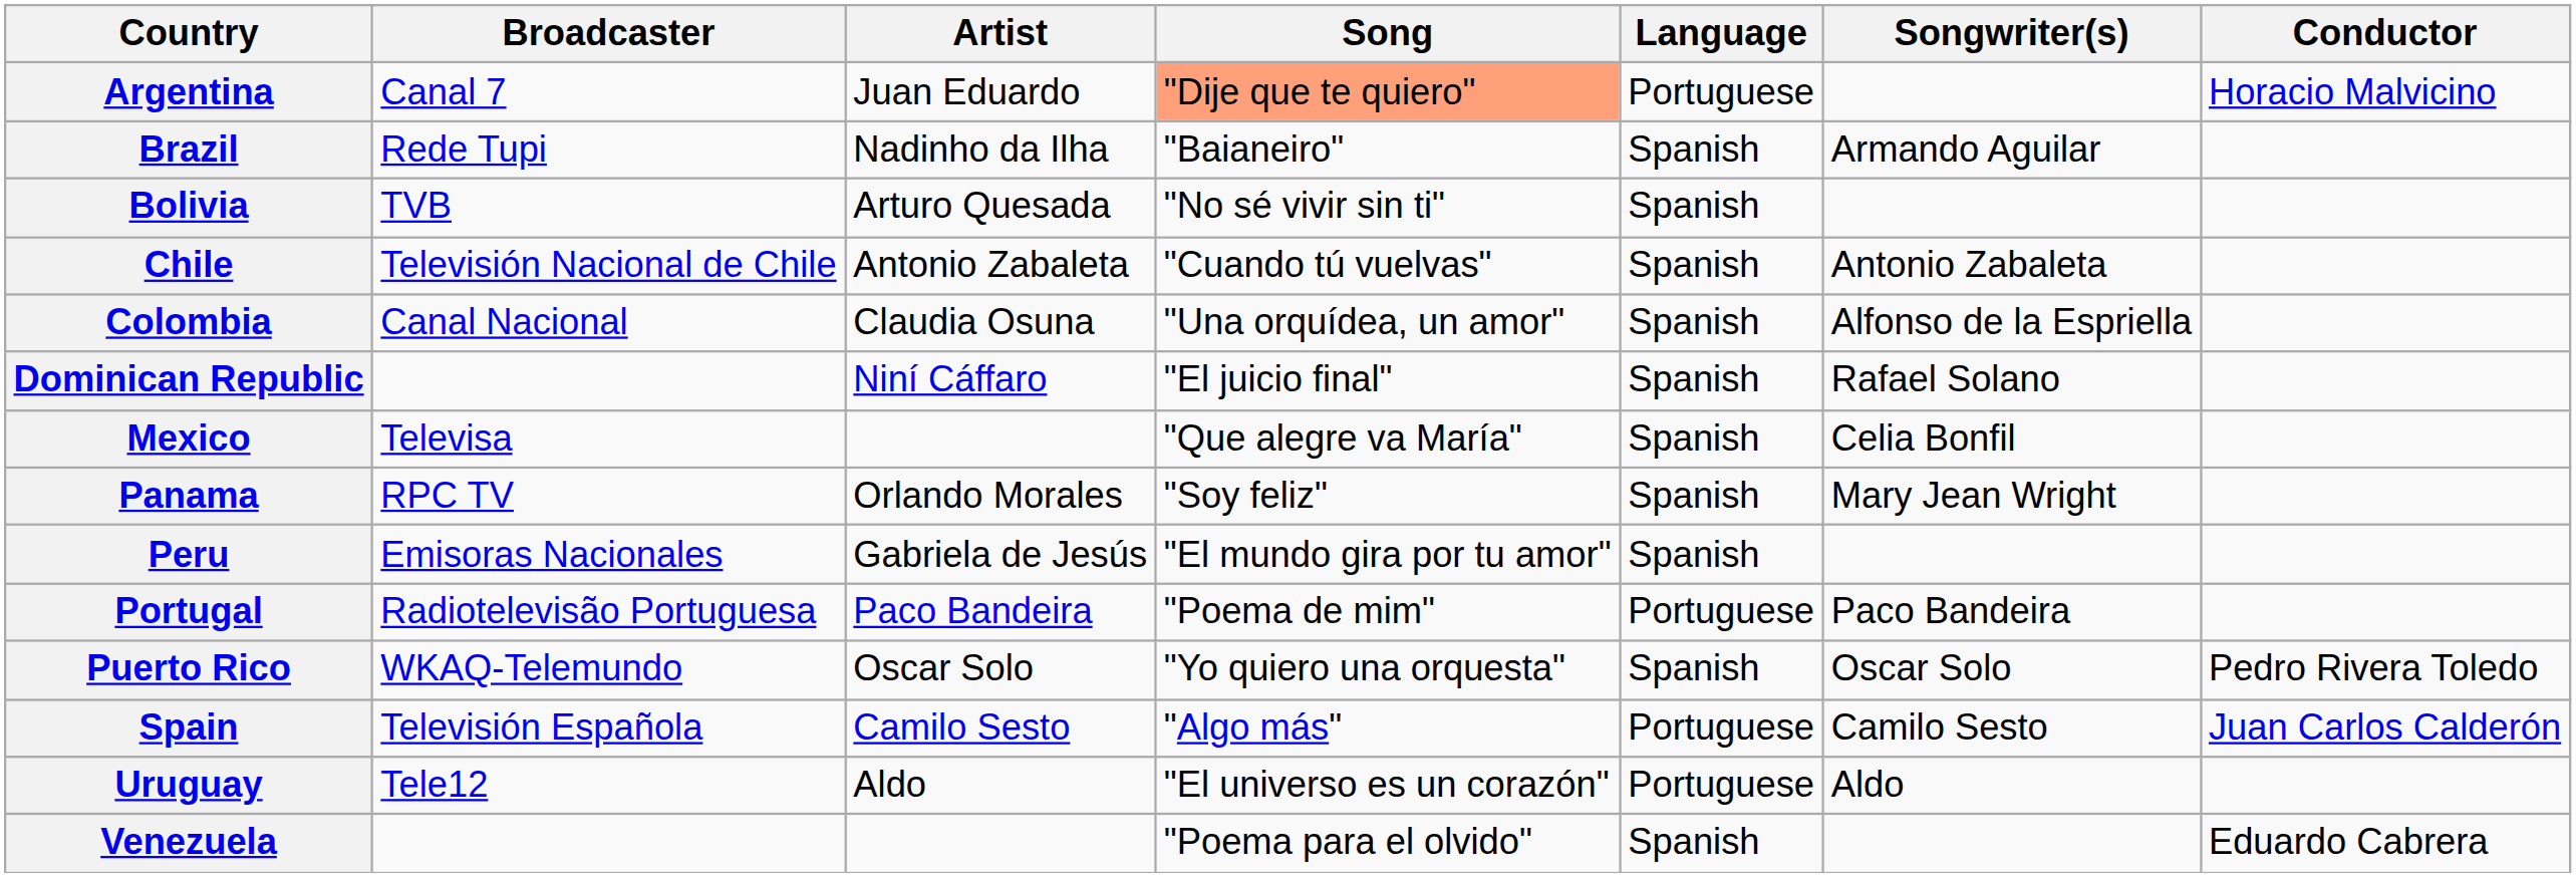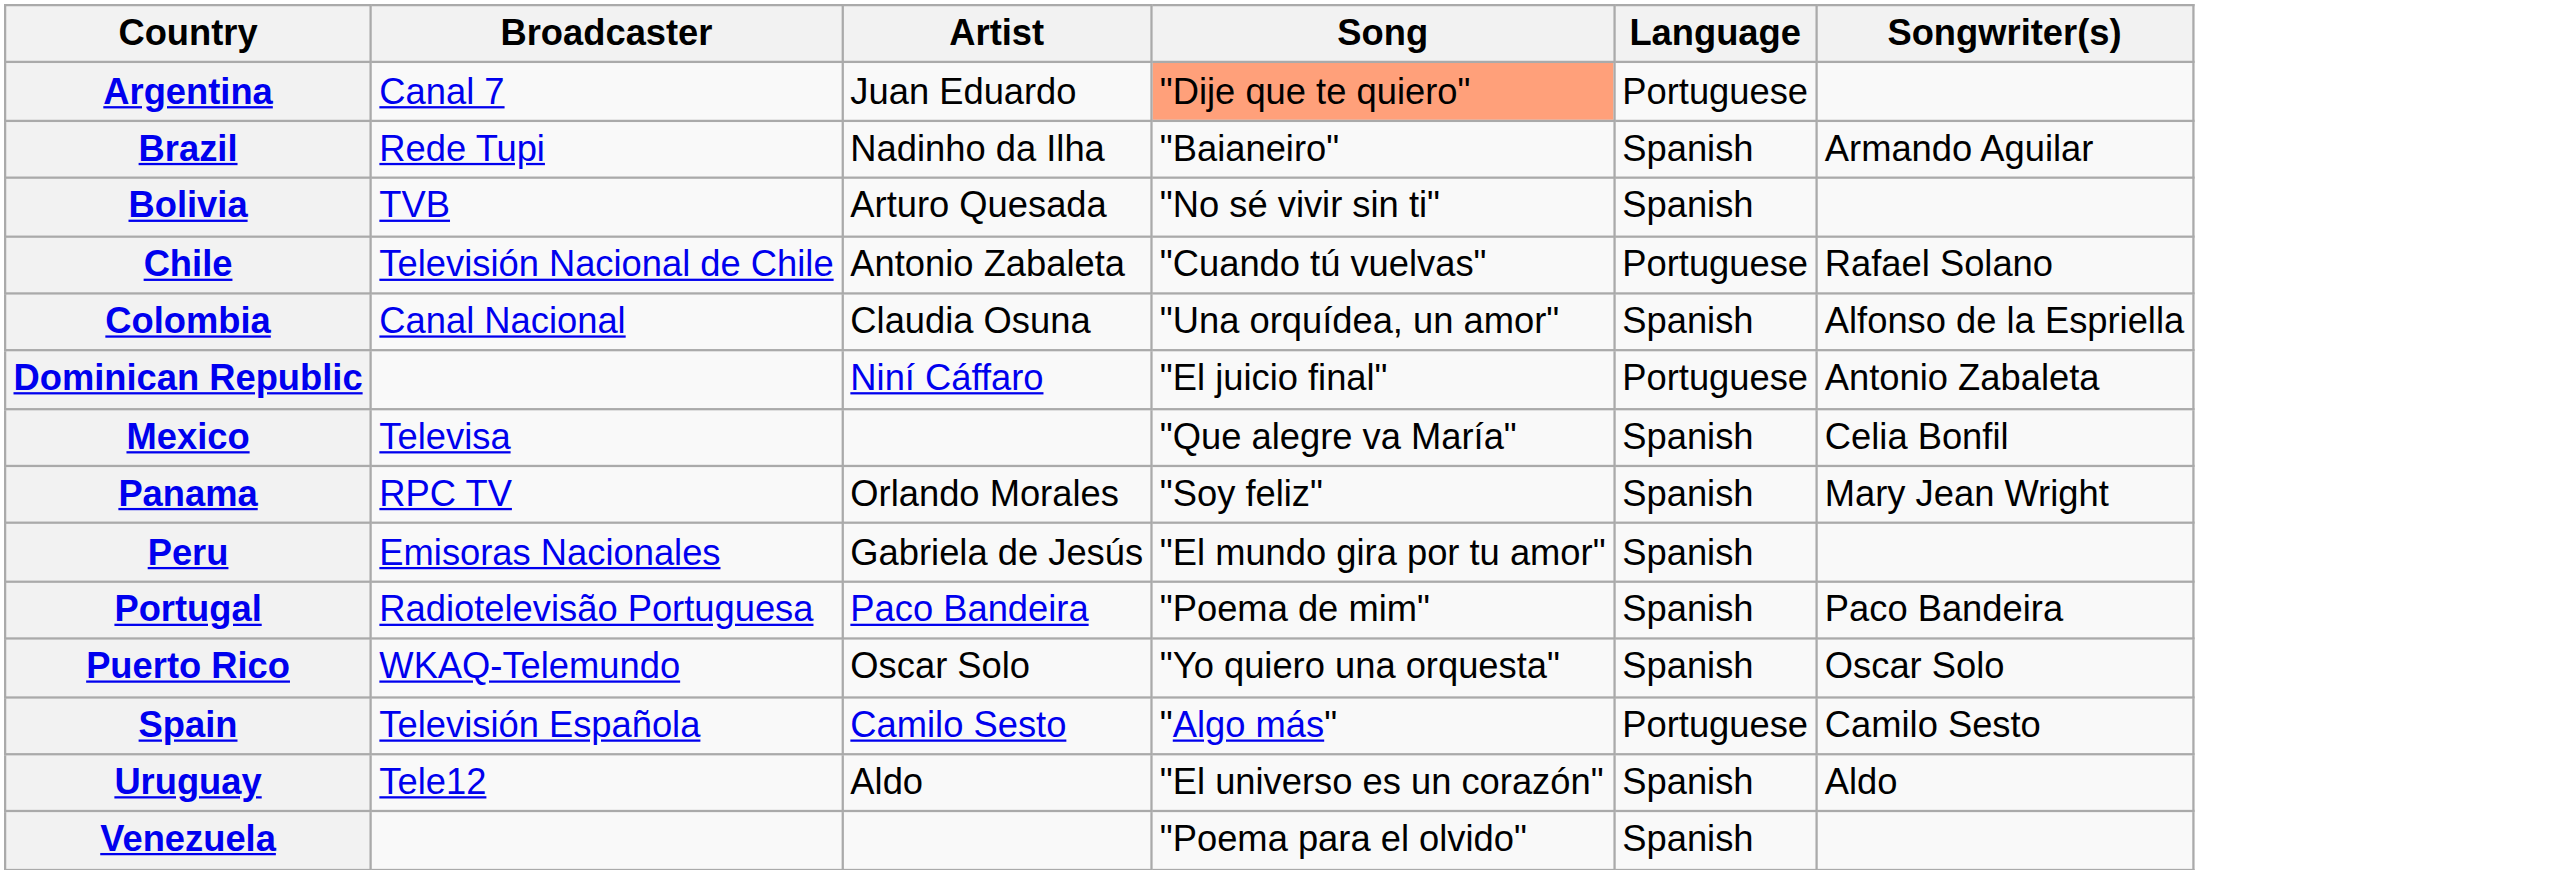- column: Conductor | Horacio Malvicino | Pedro Rivera Toledo | Juan Carlos Calderón | Eduardo Cabrera
Chile | Language: Spanish -> Portuguese
Chile | Songwriter(s): Antonio Zabaleta -> Rafael Solano
Dominican Republic | Language: Spanish -> Portuguese
Dominican Republic | Songwriter(s): Rafael Solano -> Antonio Zabaleta
Portugal | Language: Portuguese -> Spanish
Uruguay | Language: Portuguese -> Spanish
